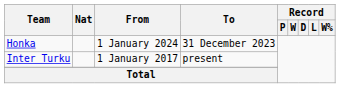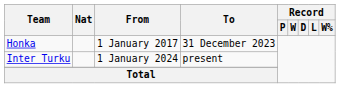Honka | From: 1 January 2024 -> 1 January 2017
Inter Turku | From: 1 January 2017 -> 1 January 2024
